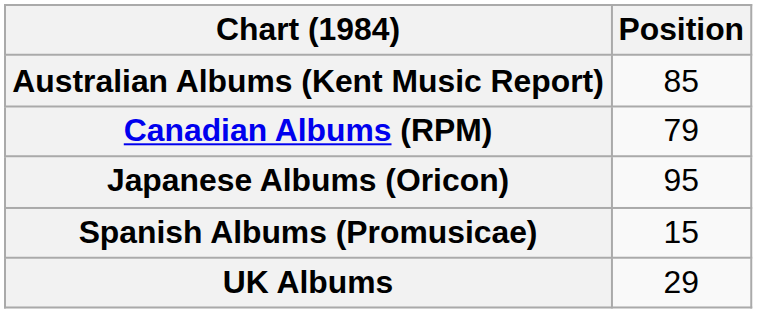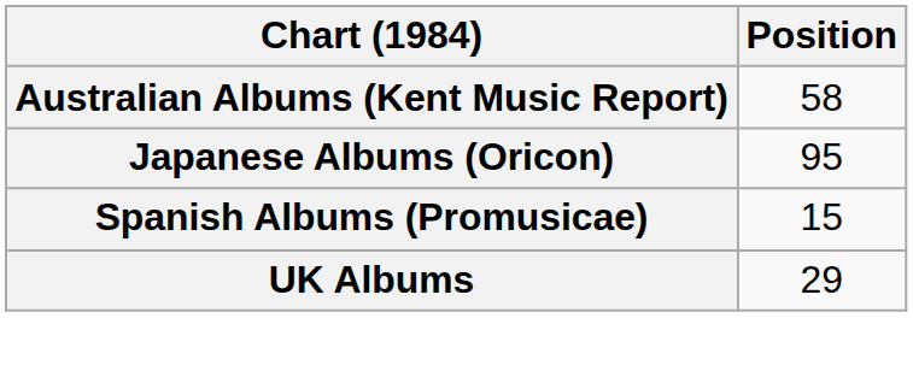Australian Albums (Kent Music Report) | Position: 85 -> 58
- row: Canadian Albums (RPM) | 79
